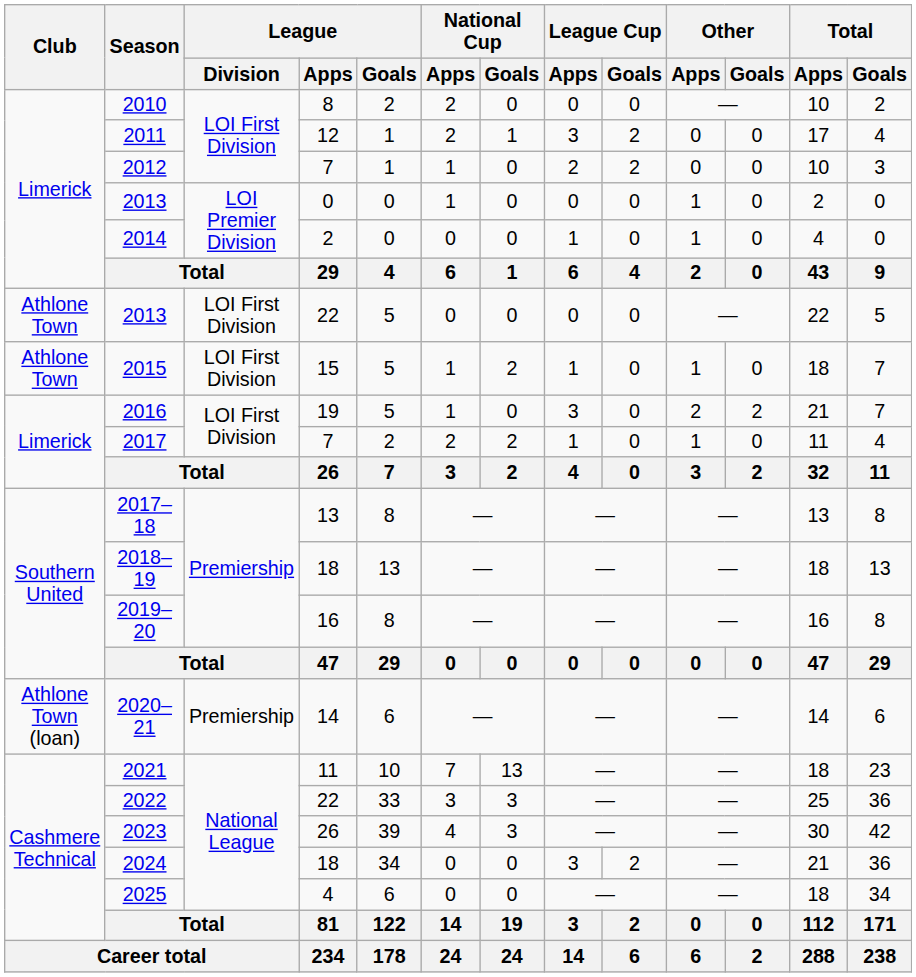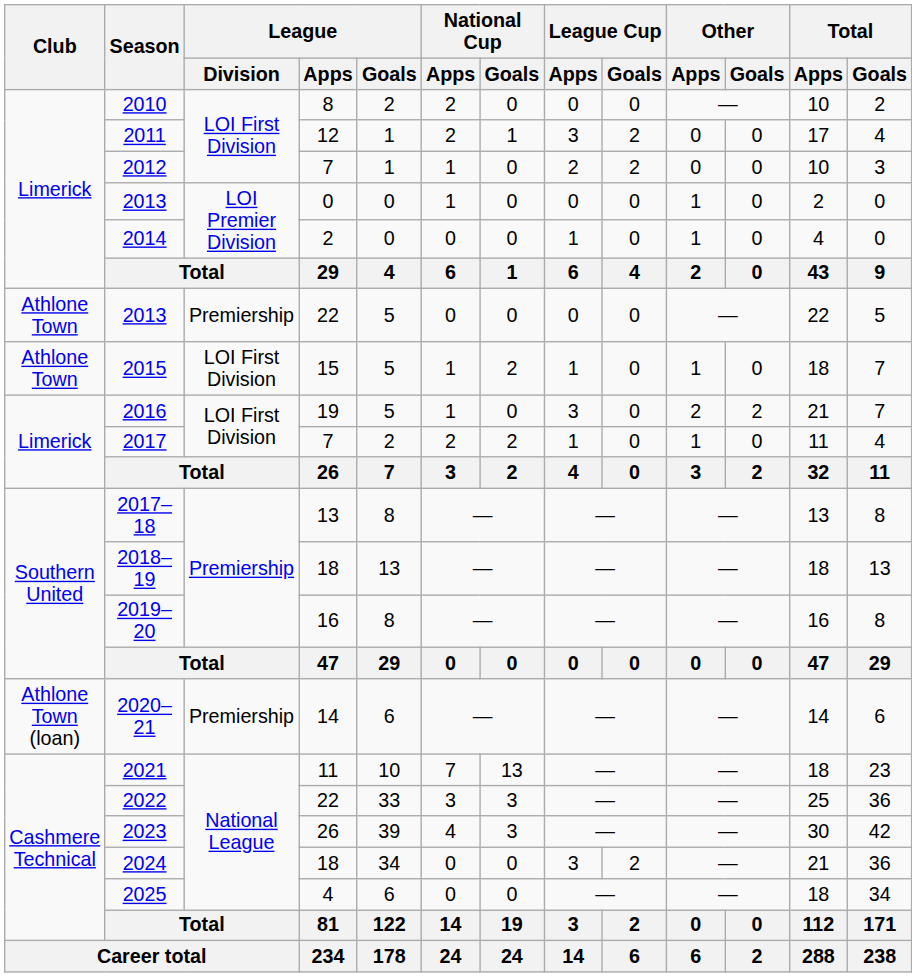2013 / 22 | League / Division: LOI First Division -> Premiership
